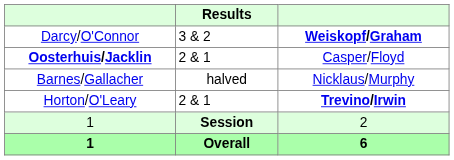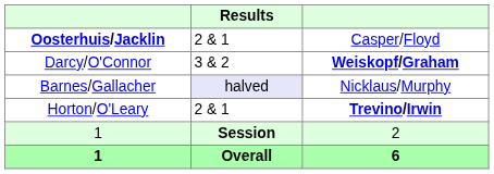rows swapped: Oosterhuis/Jacklin <-> Darcy/O'Connor
Barnes/Gallacher | Results: no background -> lavender background
